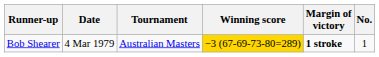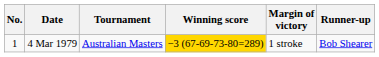columns swapped: No. <-> Runner-up
4 Mar 1979 | Margin of victory: bold -> normal
